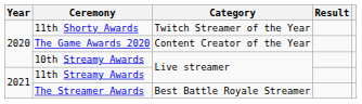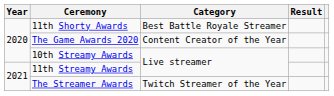11th Shorty Awards | Category: Twitch Streamer of the Year -> Best Battle Royale Streamer
The Streamer Awards | Category: Best Battle Royale Streamer -> Twitch Streamer of the Year
